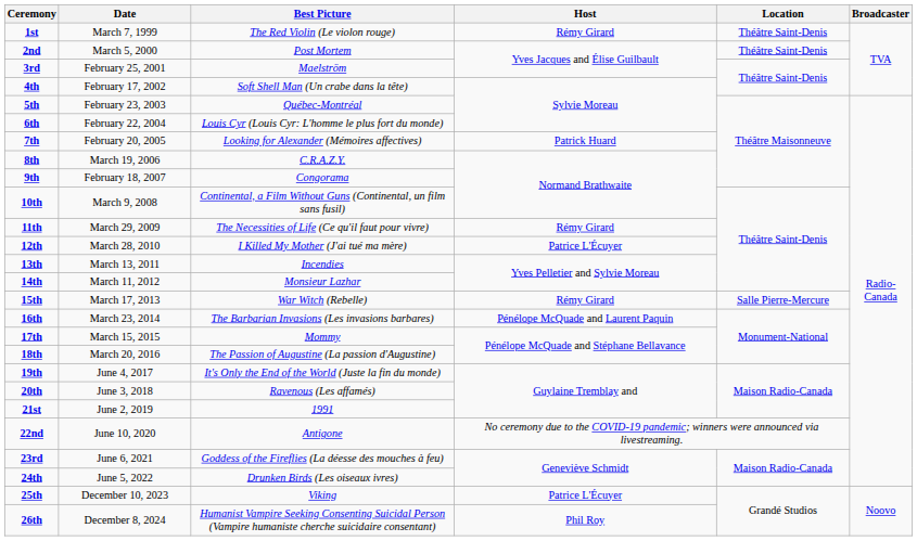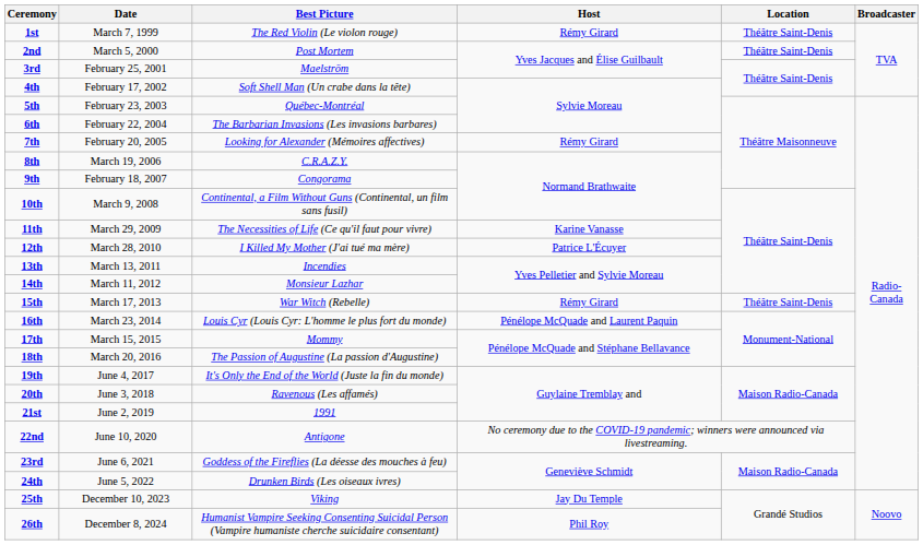6th | Best Picture: Louis Cyr (Louis Cyr: L'homme le plus fort du monde) -> The Barbarian Invasions (Les invasions barbares)
7th | Host: Patrick Huard -> Rémy Girard
11th | Host: Rémy Girard -> Karine Vanasse
15th | Location: Salle Pierre-Mercure -> Théâtre Saint-Denis
16th | Best Picture: The Barbarian Invasions (Les invasions barbares) -> Louis Cyr (Louis Cyr: L'homme le plus fort du monde)
25th | Host: Patrice L'Écuyer -> Jay Du Temple
